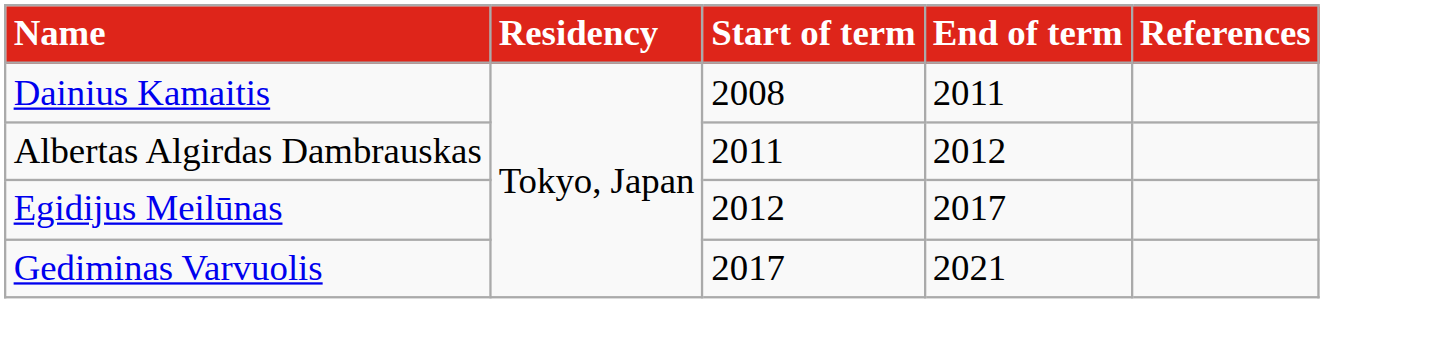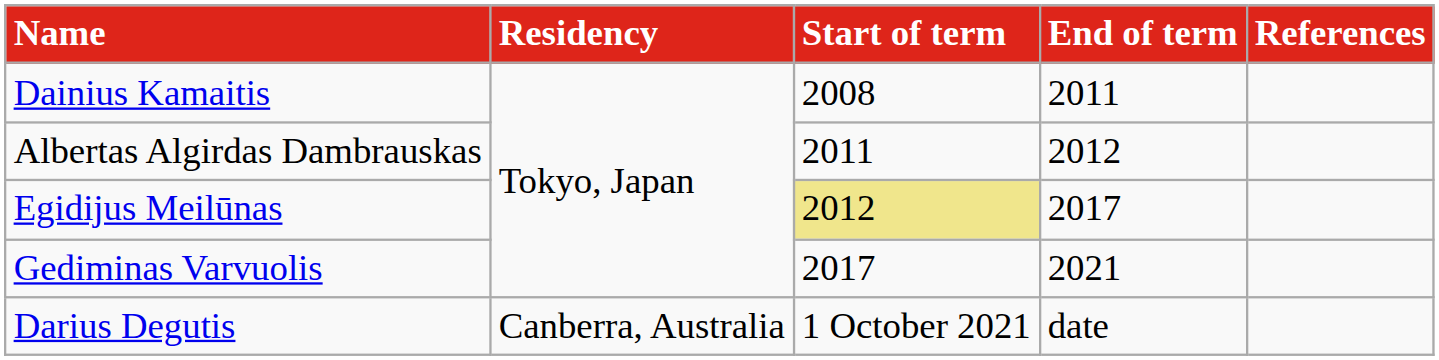Egidijus Meilūnas | Start of term: no background -> khaki background
+ row: Darius Degutis | Canberra, Australia | 1 October 2021 | date
